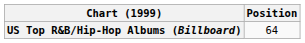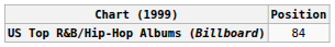US Top R&B/Hip-Hop Albums (Billboard) | Position: 64 -> 84
